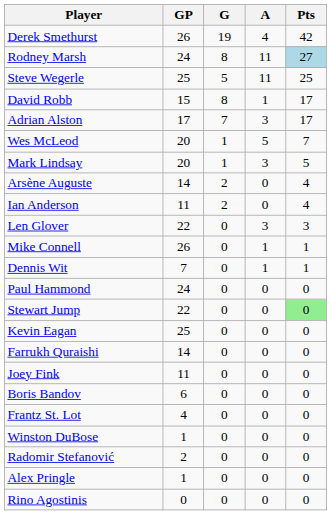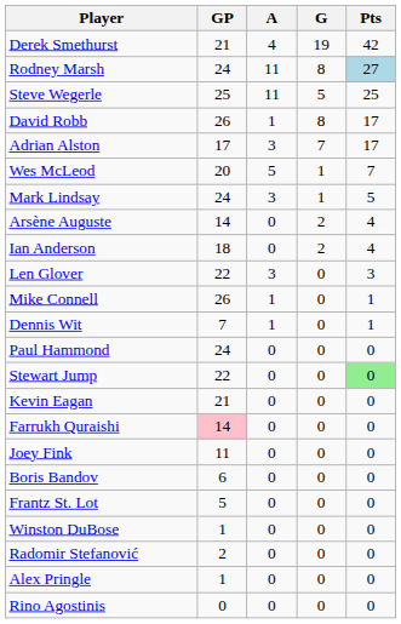columns swapped: G <-> A
Derek Smethurst | GP: 26 -> 21
David Robb | GP: 15 -> 26
Mark Lindsay | GP: 20 -> 24
Ian Anderson | GP: 11 -> 18
Kevin Eagan | GP: 25 -> 21
Farrukh Quraishi | GP: no background -> pink background
Frantz St. Lot | GP: 4 -> 5
